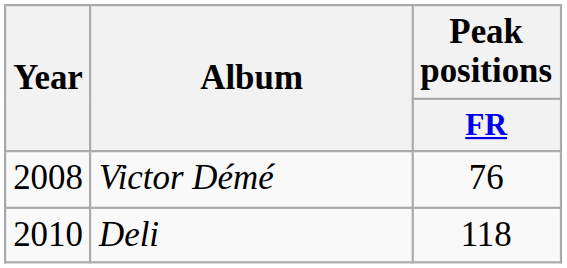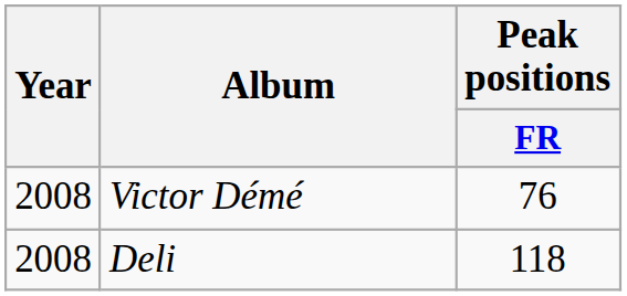Deli | Year: 2010 -> 2008
